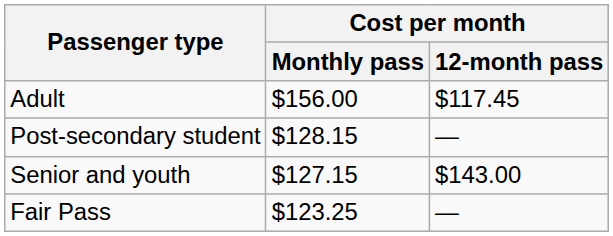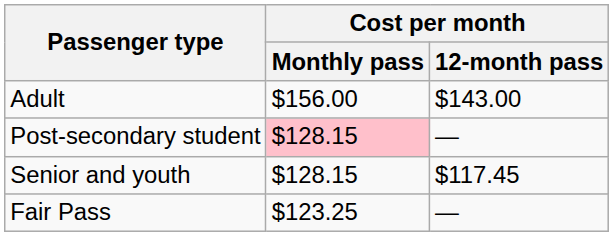Adult | Cost per month / 12-month pass: $117.45 -> $143.00
Post-secondary student | Cost per month / Monthly pass: no background -> pink background
Senior and youth | Cost per month / Monthly pass: $127.15 -> $128.15
Senior and youth | Cost per month / 12-month pass: $143.00 -> $117.45
